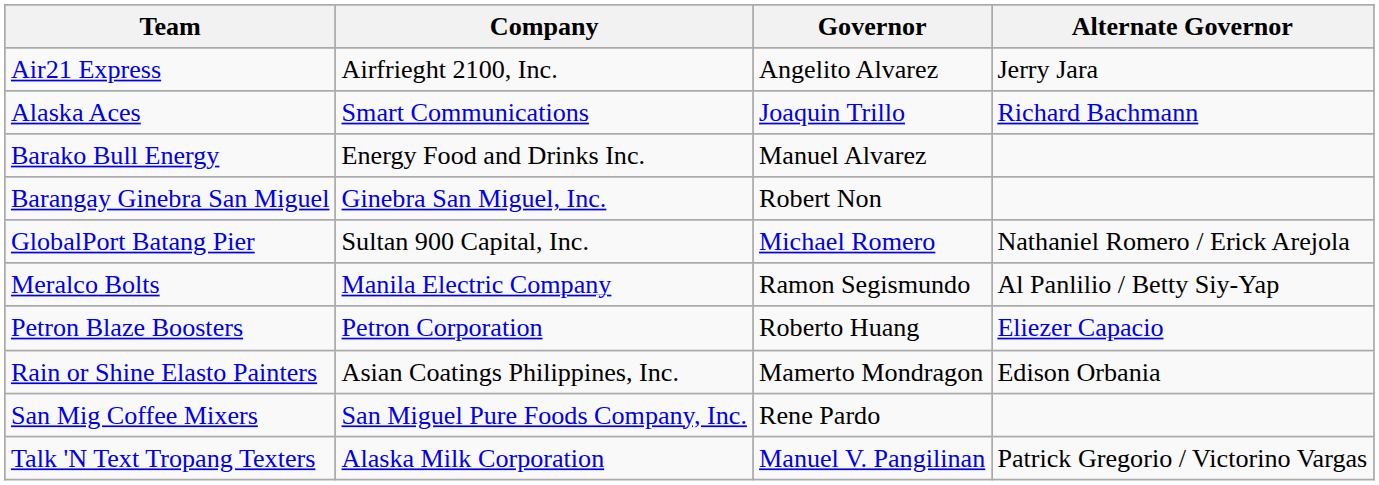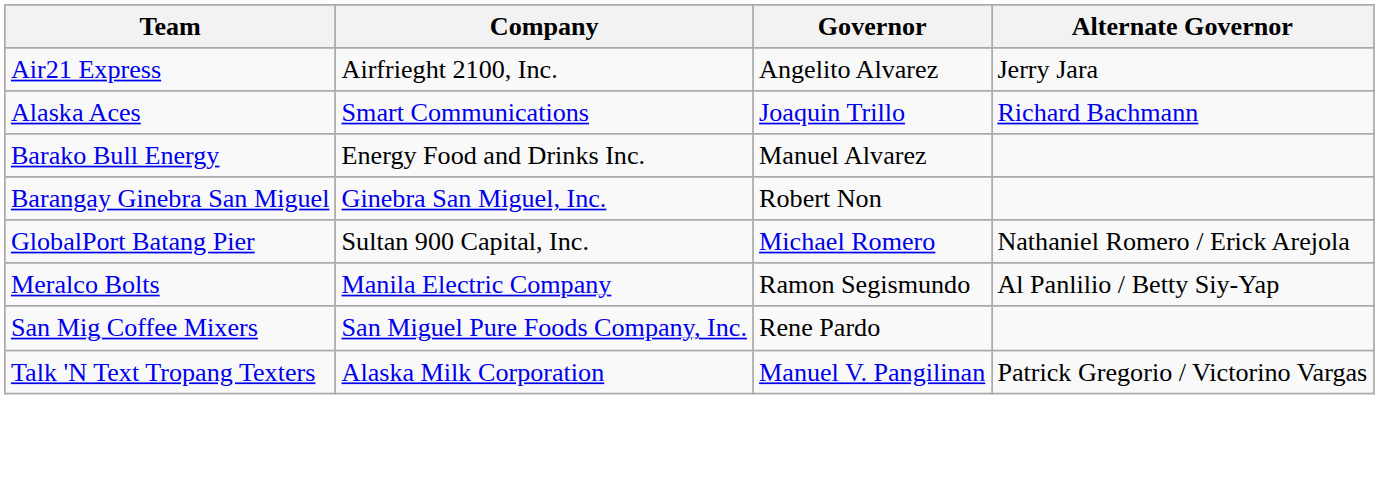- row: Petron Blaze Boosters | Petron Corporation | Roberto Huang | Eliezer Capacio
- row: Rain or Shine Elasto Painters | Asian Coatings Philippines, Inc. | Mamerto Mondragon | Edison Orbania
